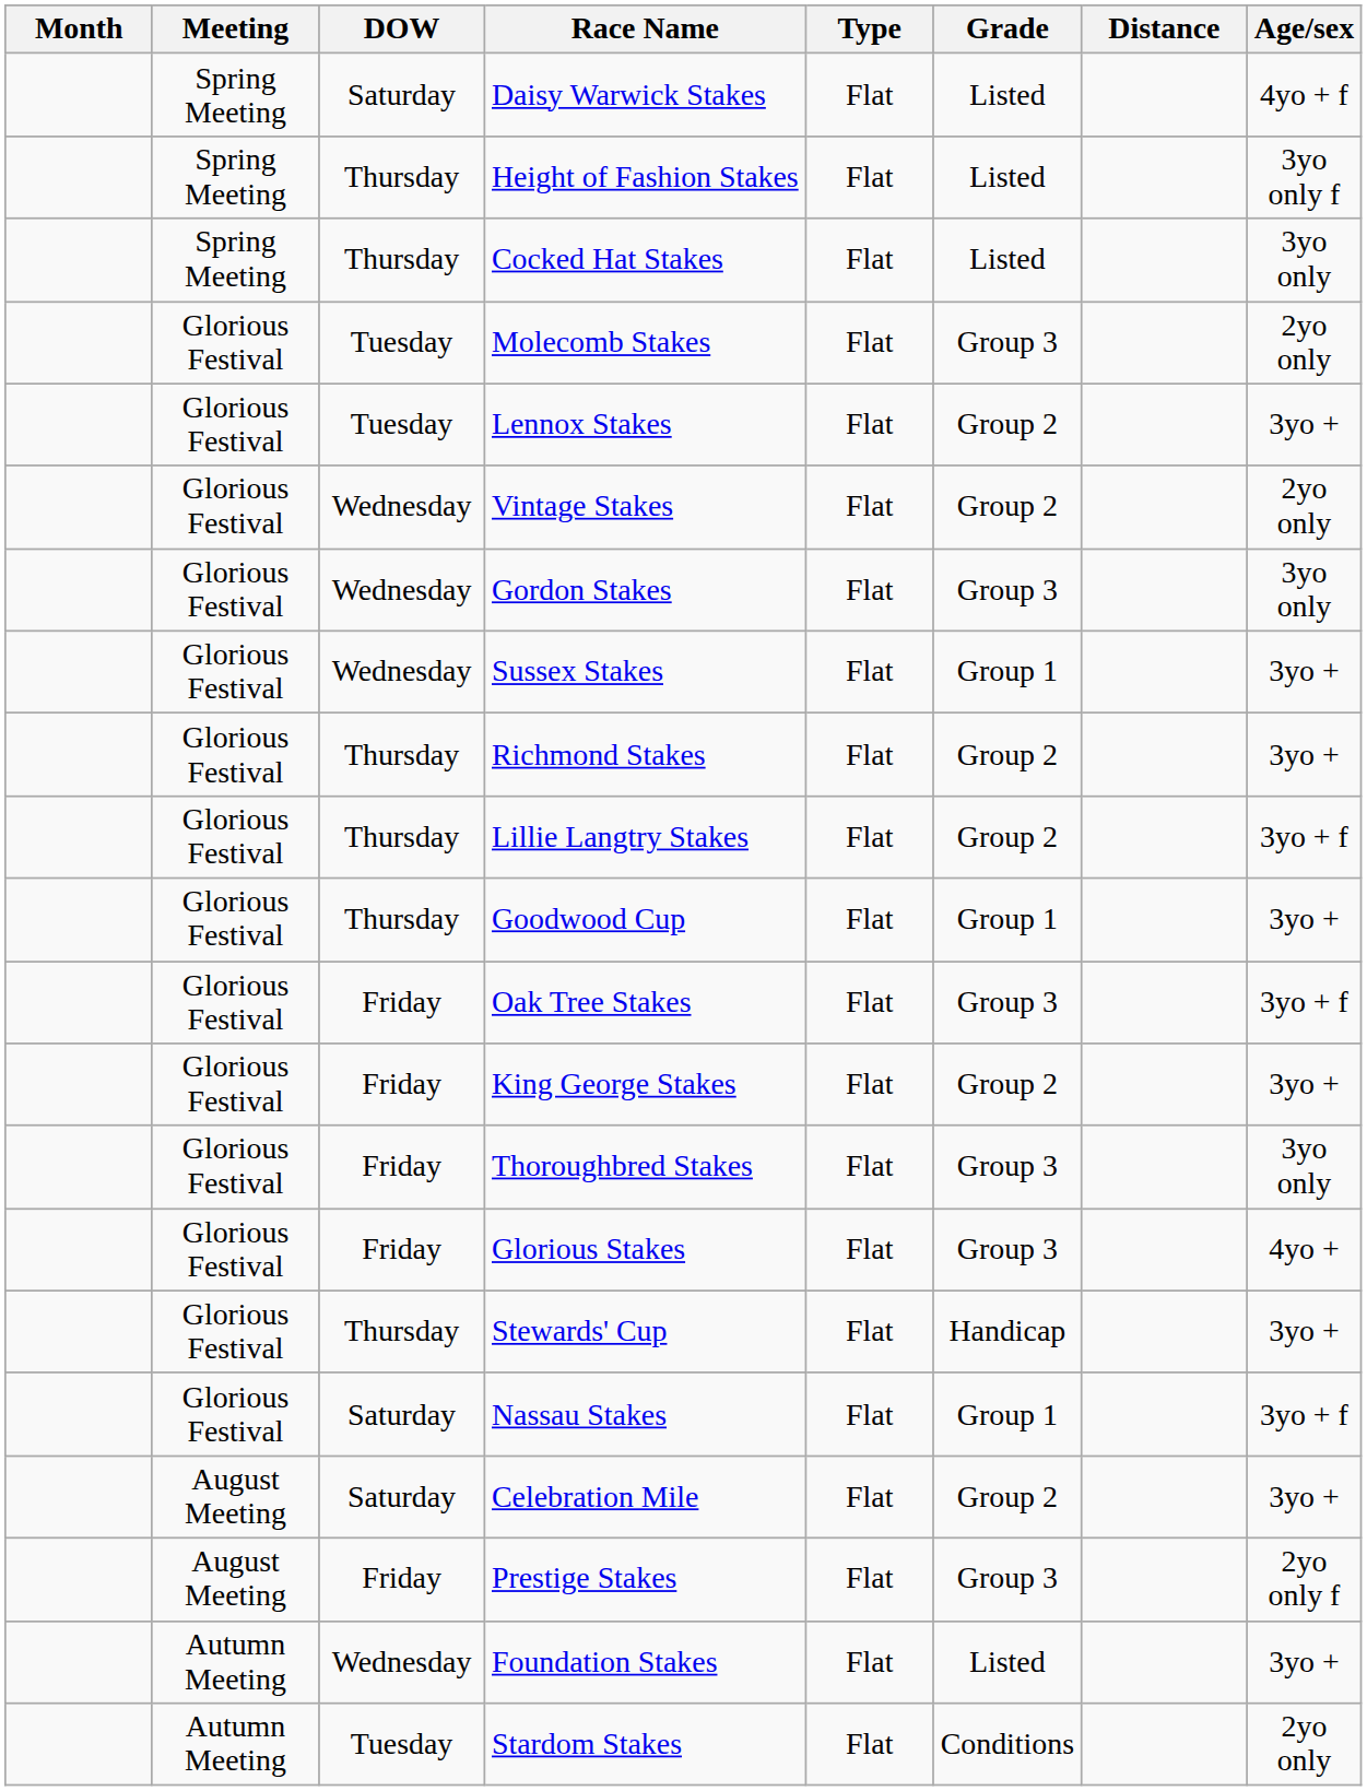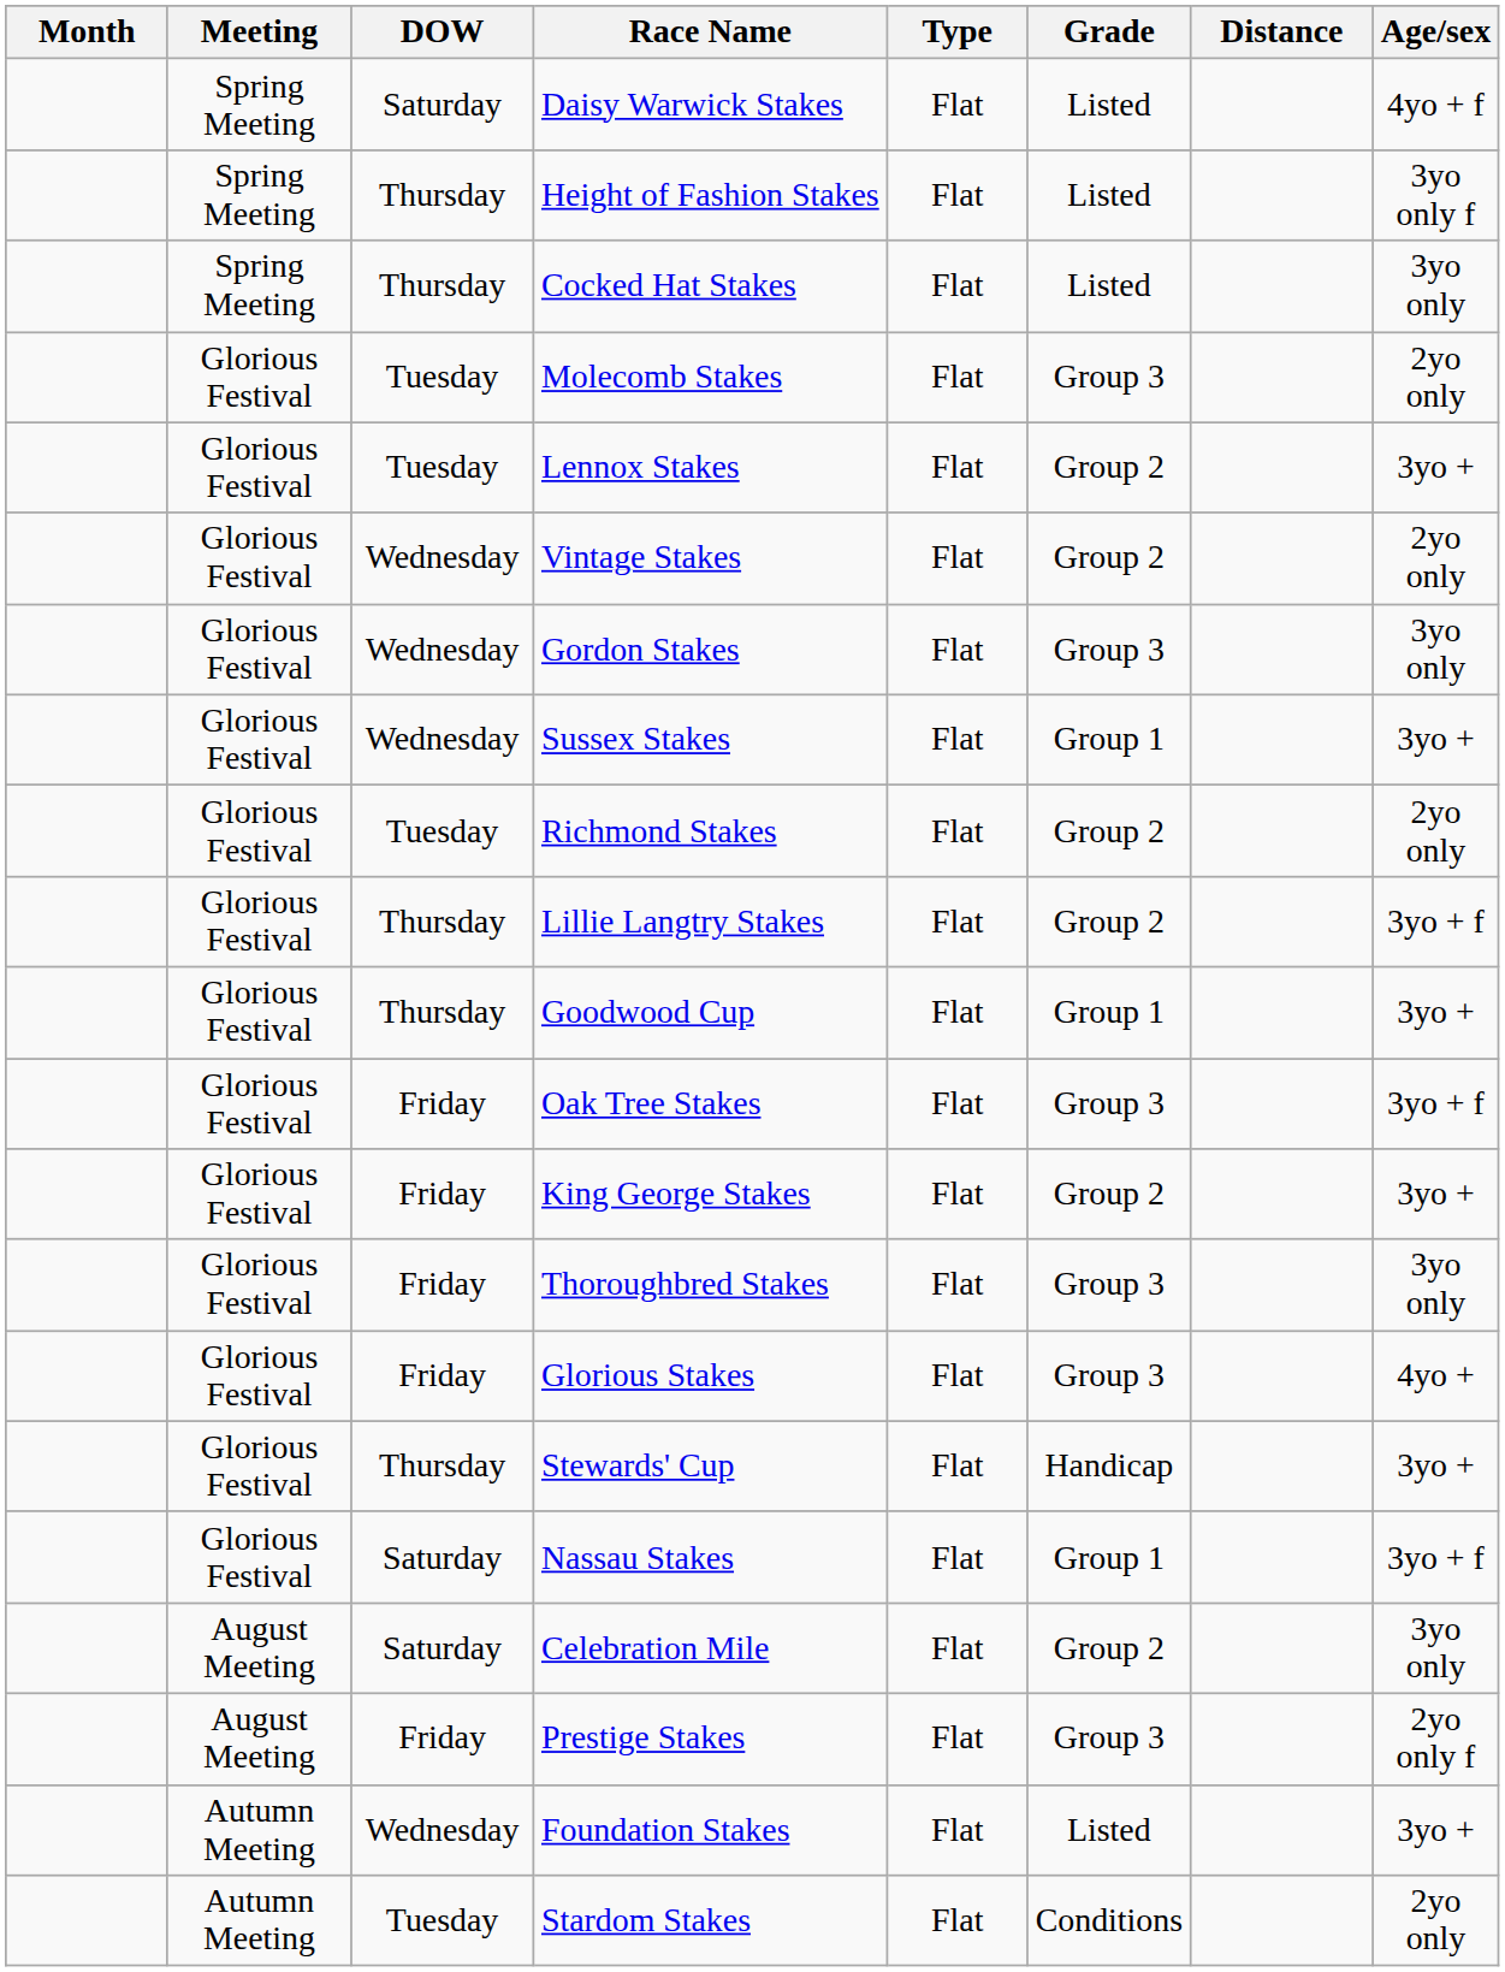Richmond Stakes | DOW: Thursday -> Tuesday
Richmond Stakes | Age/sex: 3yo + -> 2yo only
Celebration Mile | Age/sex: 3yo + -> 3yo only
